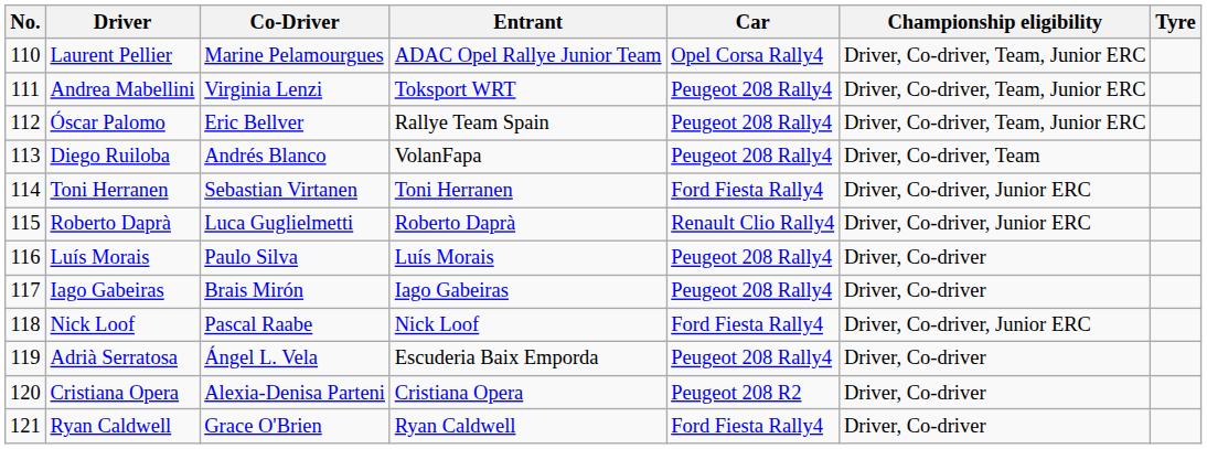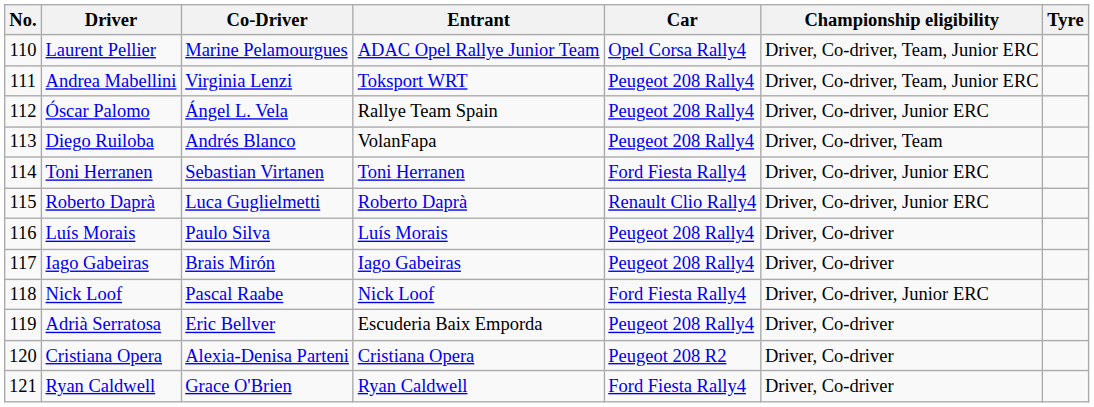Óscar Palomo | Co-Driver: Eric Bellver -> Ángel L. Vela
Óscar Palomo | Championship eligibility: Driver, Co-driver, Team, Junior ERC -> Driver, Co-driver, Junior ERC
Adrià Serratosa | Co-Driver: Ángel L. Vela -> Eric Bellver
